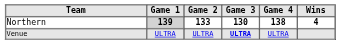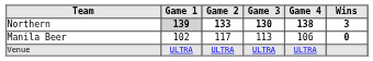Northern | Wins: 4 -> 3
+ row: Manila Beer | 102 | 117 | 113 | 106 | 0
Venue | Game 3: bold -> normal
